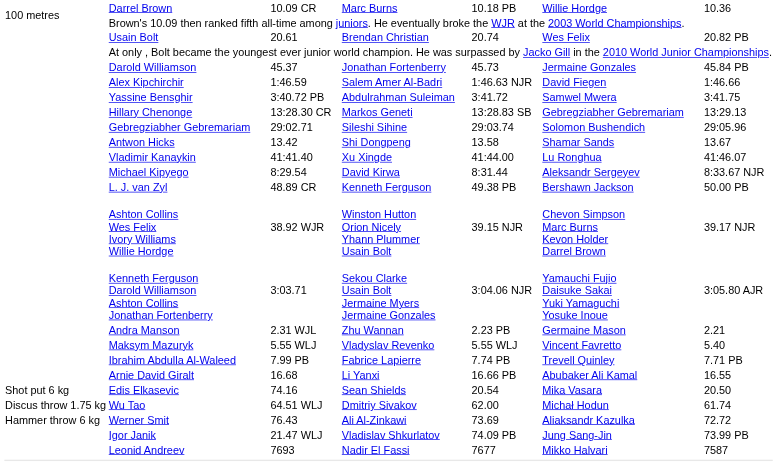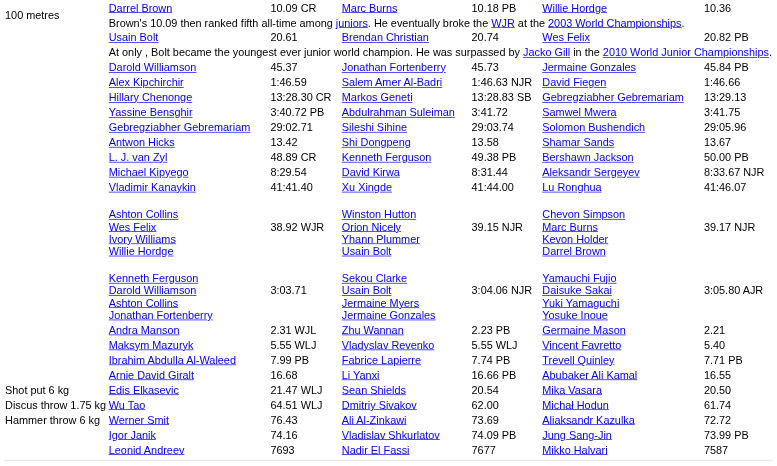rows swapped: Yassine Bensghir <-> Hillary Chenonge
rows swapped: L. J. van Zyl <-> Vladimir Kanaykin
Edis Elkasevic | column 3: 74.16 -> 21.47 WLJ
Igor Janik | column 3: 21.47 WLJ -> 74.16
